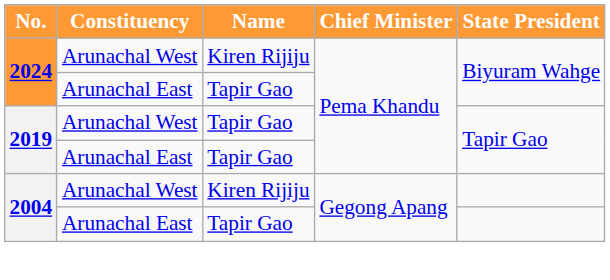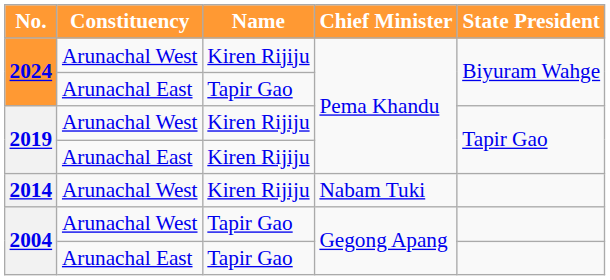2019 / Arunachal West | Name: Tapir Gao -> Kiren Rijiju
2019 / Arunachal East | Name: Tapir Gao -> Kiren Rijiju
+ row: 2014 | Arunachal West | Kiren Rijiju | Nabam Tuki
2004 / Arunachal West | Name: Kiren Rijiju -> Tapir Gao
